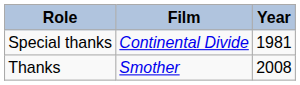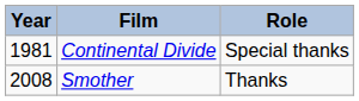columns swapped: Year <-> Role
